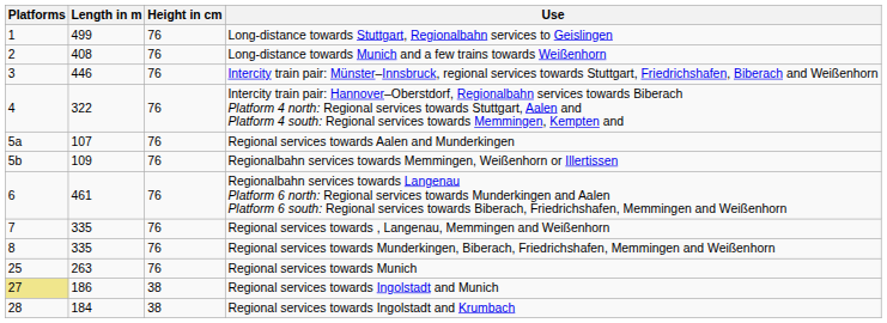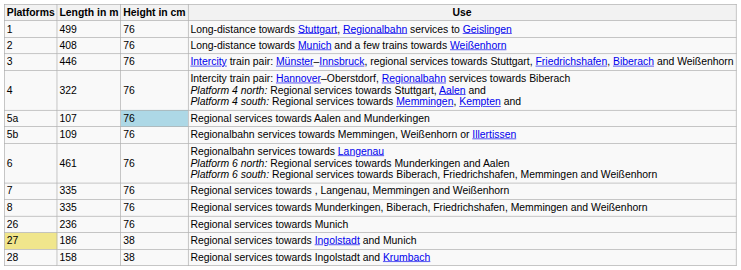Regional services towards Aalen and Munderkingen | Height in cm: no background -> lightblue background
Regional services towards Munich | Platforms: 25 -> 26
Regional services towards Munich | Length in m: 263 -> 236
Regional services towards Ingolstadt and Krumbach | Length in m: 184 -> 158
